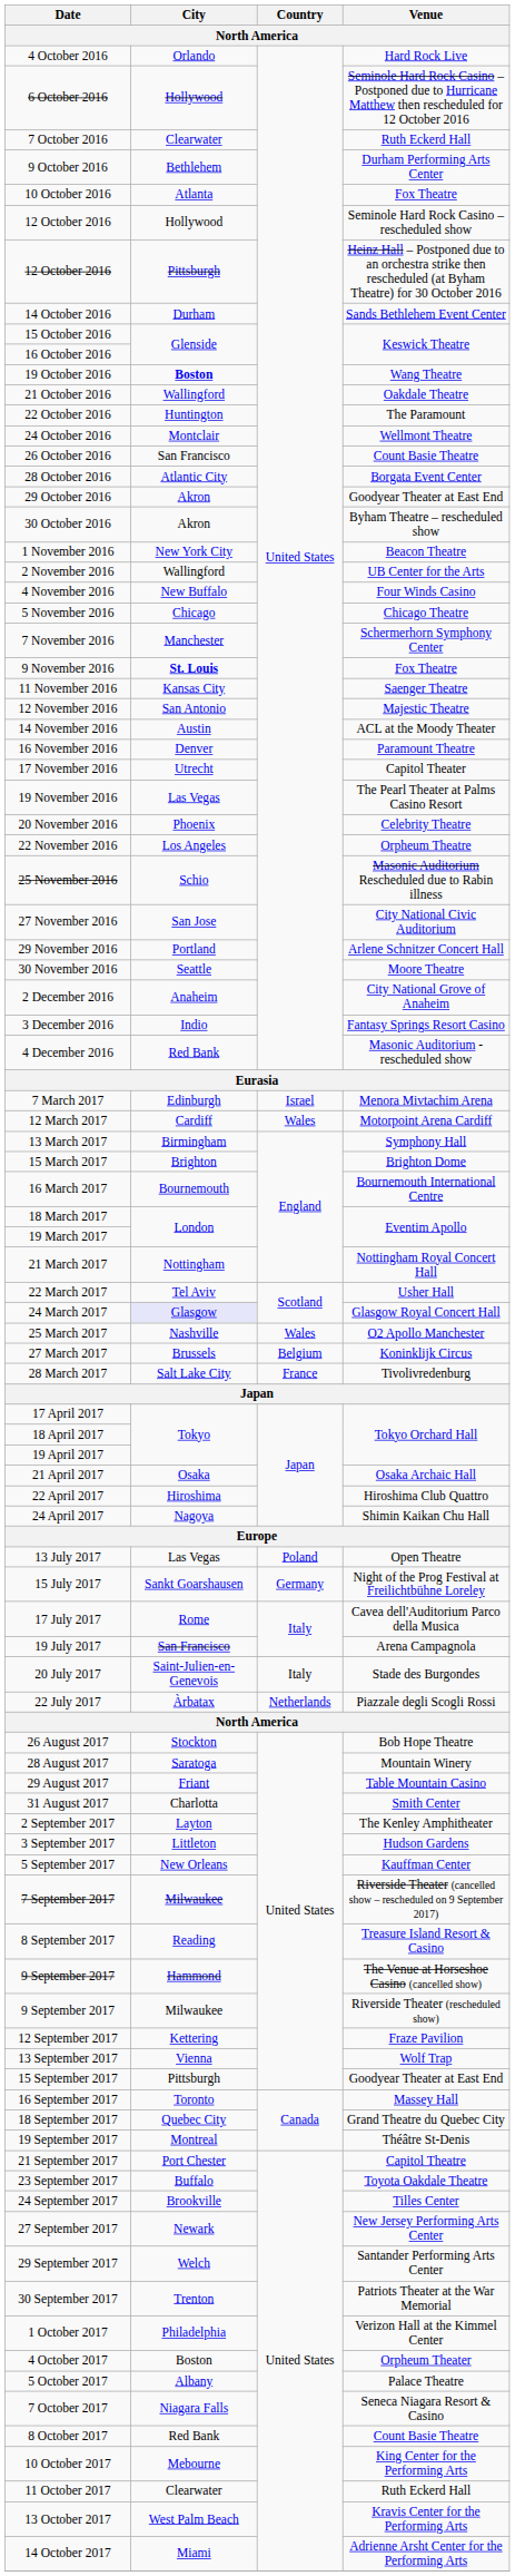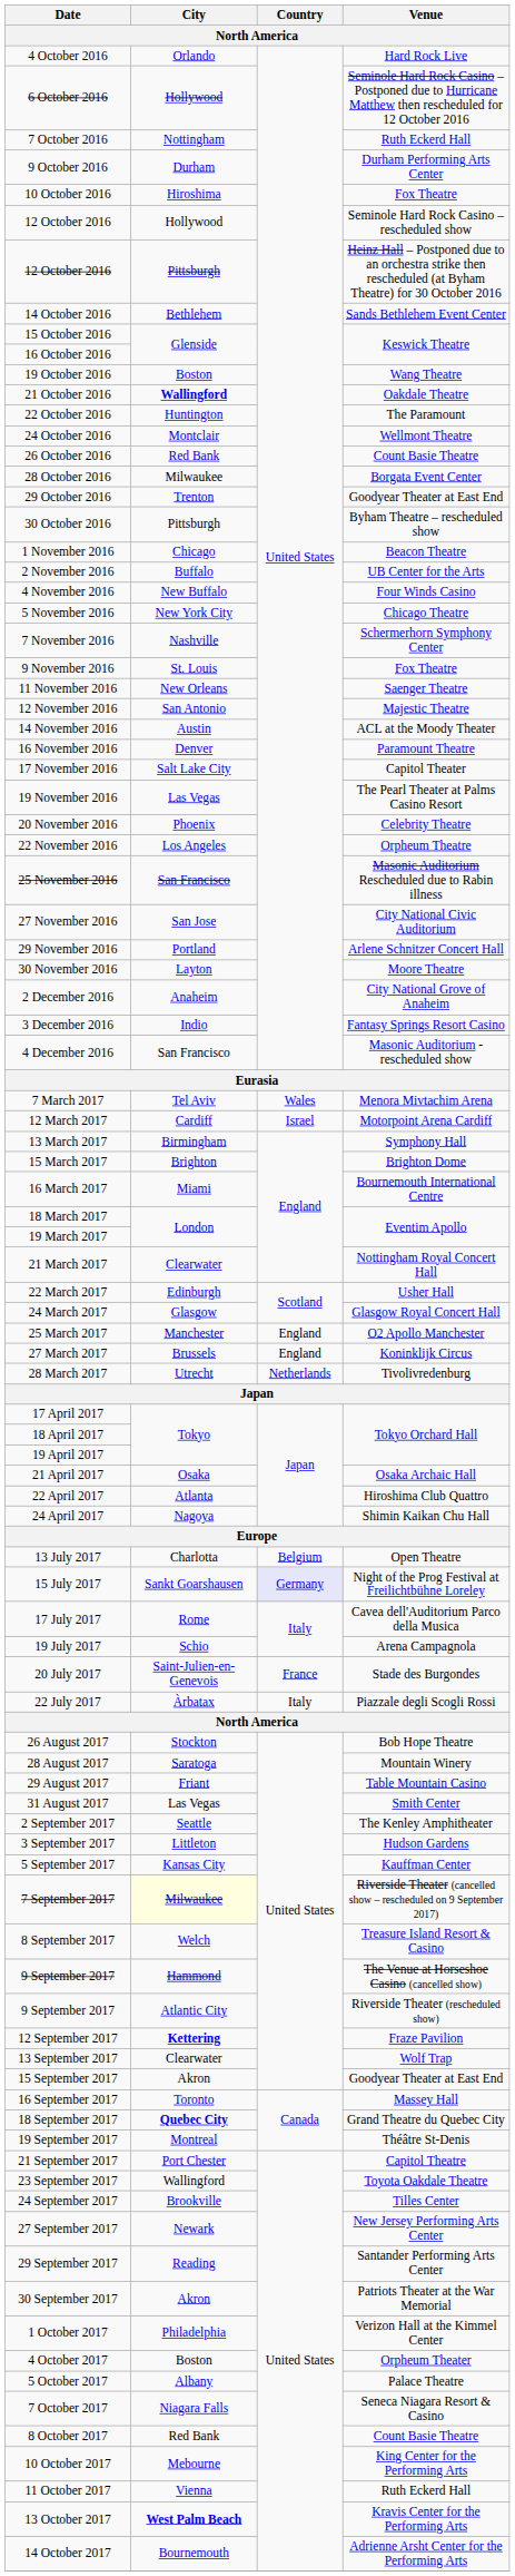7 October 2016 | City: Clearwater -> Nottingham
9 October 2016 | City: Bethlehem -> Durham
10 October 2016 | City: Atlanta -> Hiroshima
14 October 2016 | City: Durham -> Bethlehem
19 October 2016 | City: bold -> normal
21 October 2016 | City: normal -> bold
26 October 2016 | City: San Francisco -> Red Bank
28 October 2016 | City: Atlantic City -> Milwaukee
29 October 2016 | City: Akron -> Trenton
30 October 2016 | City: Akron -> Pittsburgh
1 November 2016 | City: New York City -> Chicago
2 November 2016 | City: Wallingford -> Buffalo
5 November 2016 | City: Chicago -> New York City
7 November 2016 | City: Manchester -> Nashville
9 November 2016 | City: bold -> normal
11 November 2016 | City: Kansas City -> New Orleans
17 November 2016 | City: Utrecht -> Salt Lake City
25 November 2016 | City: Schio -> San Francisco
30 November 2016 | City: Seattle -> Layton
4 December 2016 | City: Red Bank -> San Francisco
7 March 2017 | City: Edinburgh -> Tel Aviv
7 March 2017 | Country: Israel -> Wales
12 March 2017 | Country: Wales -> Israel
16 March 2017 | City: Bournemouth -> Miami
21 March 2017 | City: Nottingham -> Clearwater
22 March 2017 | City: Tel Aviv -> Edinburgh
24 March 2017 | City: lavender background -> no background
25 March 2017 | City: Nashville -> Manchester
25 March 2017 | Country: Wales -> England
27 March 2017 | Country: Belgium -> England
28 March 2017 | City: Salt Lake City -> Utrecht
28 March 2017 | Country: France -> Netherlands
22 April 2017 | City: Hiroshima -> Atlanta
13 July 2017 | City: Las Vegas -> Charlotta
13 July 2017 | Country: Poland -> Belgium
15 July 2017 | Country: no background -> lavender background
19 July 2017 | City: San Francisco -> Schio
20 July 2017 | Country: Italy -> France
22 July 2017 | Country: Netherlands -> Italy
31 August 2017 | City: Charlotta -> Las Vegas
2 September 2017 | City: Layton -> Seattle
5 September 2017 | City: New Orleans -> Kansas City
7 September 2017 | City: no background -> lightyellow background
8 September 2017 | City: Reading -> Welch
9 September 2017 / Riverside Theater (rescheduled show) | City: Milwaukee -> Atlantic City
12 September 2017 | City: normal -> bold
13 September 2017 | City: Vienna -> Clearwater
15 September 2017 | City: Pittsburgh -> Akron
18 September 2017 | City: normal -> bold
23 September 2017 | City: Buffalo -> Wallingford
29 September 2017 | City: Welch -> Reading
30 September 2017 | City: Trenton -> Akron
11 October 2017 | City: Clearwater -> Vienna
13 October 2017 | City: normal -> bold
14 October 2017 | City: Miami -> Bournemouth
